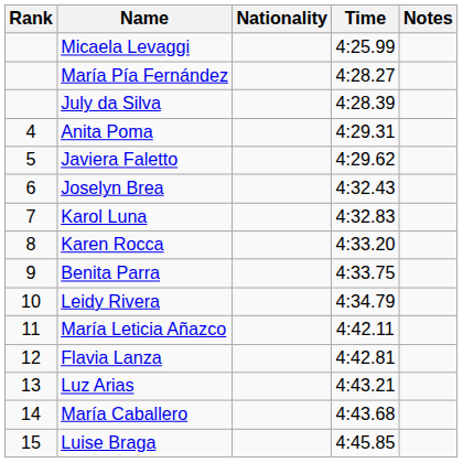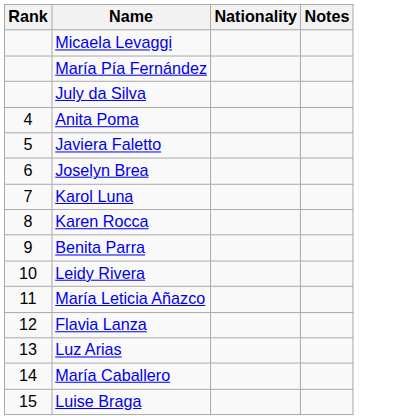- column: Time | 4:25.99 | 4:28.27 | 4:28.39 | 4:29.31 | 4:29.62 | 4:32.43 | 4:32.83 | 4:33.20 | 4:33.75 | 4:34.79 | 4:42.11 | 4:42.81 | 4:43.21 | 4:43.68 | 4:45.85
